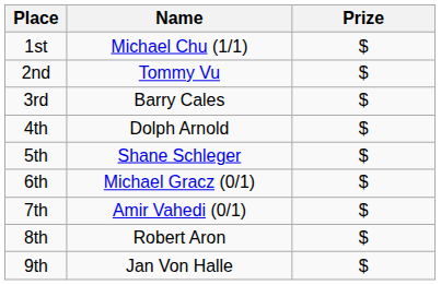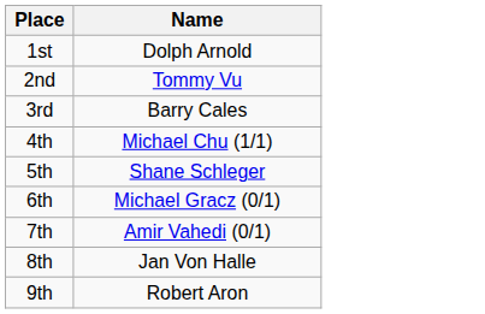- column: Prize | $ | $ | $ | $ | $ | $ | $ | $ | $
1st | Name: Michael Chu (1/1) -> Dolph Arnold
4th | Name: Dolph Arnold -> Michael Chu (1/1)
8th | Name: Robert Aron -> Jan Von Halle
9th | Name: Jan Von Halle -> Robert Aron
